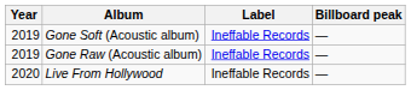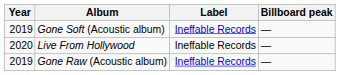rows swapped: Gone Raw (Acoustic album) <-> Live From Hollywood
